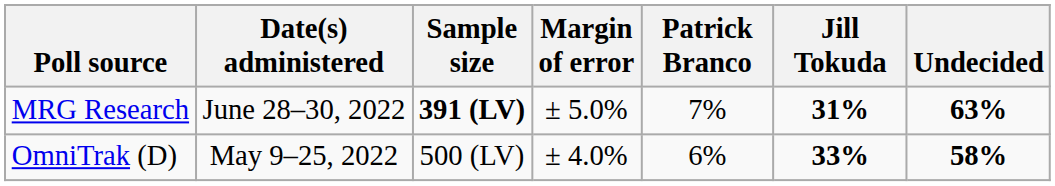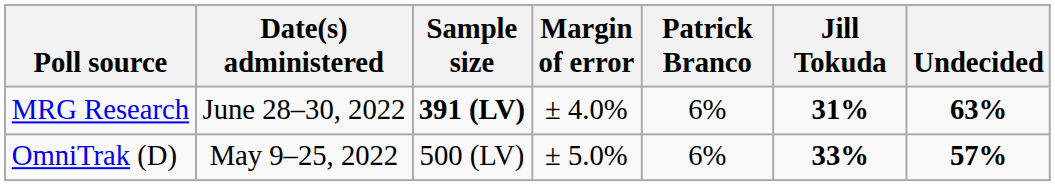MRG Research | Margin of error: ± 5.0% -> ± 4.0%
MRG Research | Patrick Branco: 7% -> 6%
OmniTrak (D) | Margin of error: ± 4.0% -> ± 5.0%
OmniTrak (D) | Undecided: 58% -> 57%
